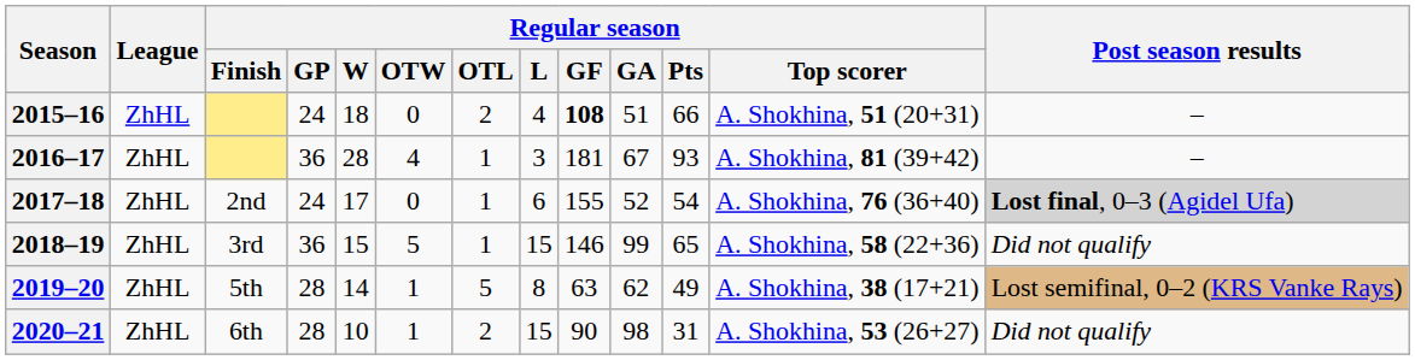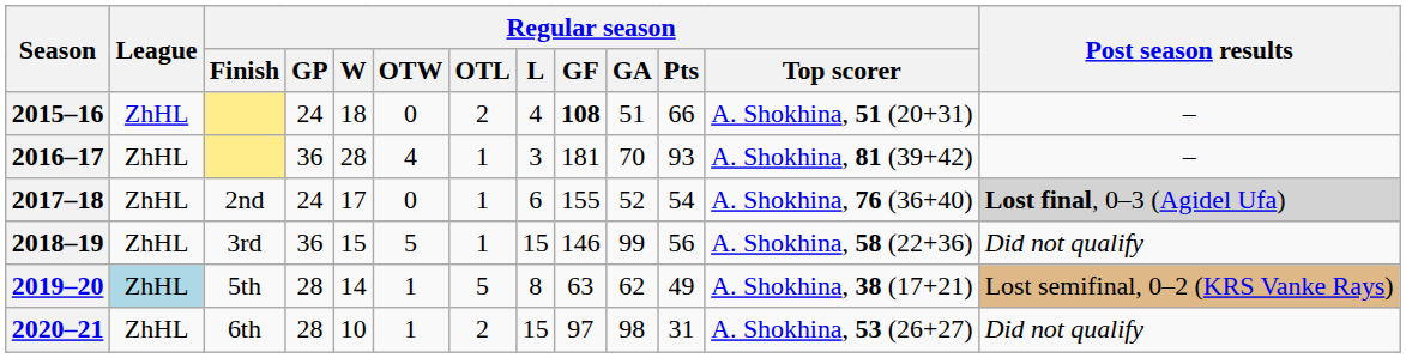2016–17 | Regular season / GA: 67 -> 70
2018–19 | Regular season / Pts: 65 -> 56
2019–20 | League: no background -> lightblue background
2020–21 | Regular season / GF: 90 -> 97
